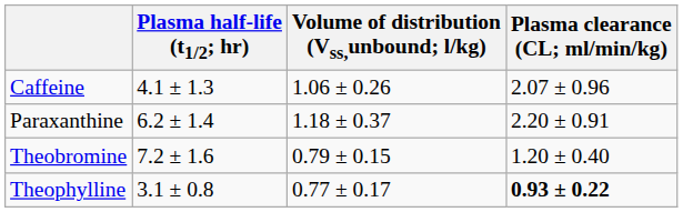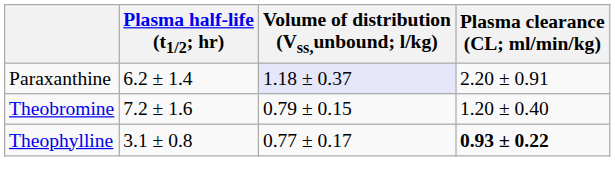- row: Caffeine | 4.1 ± 1.3 | 1.06 ± 0.26 | 2.07 ± 0.96
Paraxanthine | Volume of distribution (Vss,unbound; l/kg): no background -> lavender background
